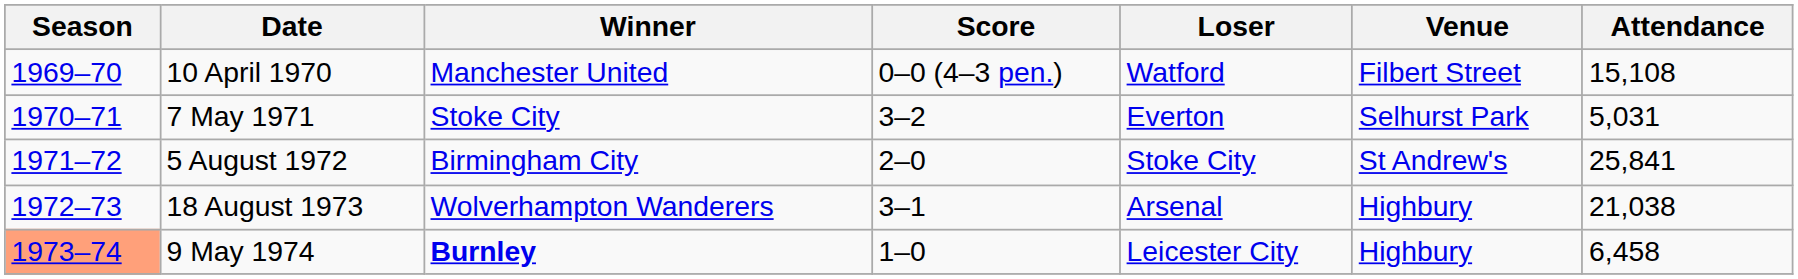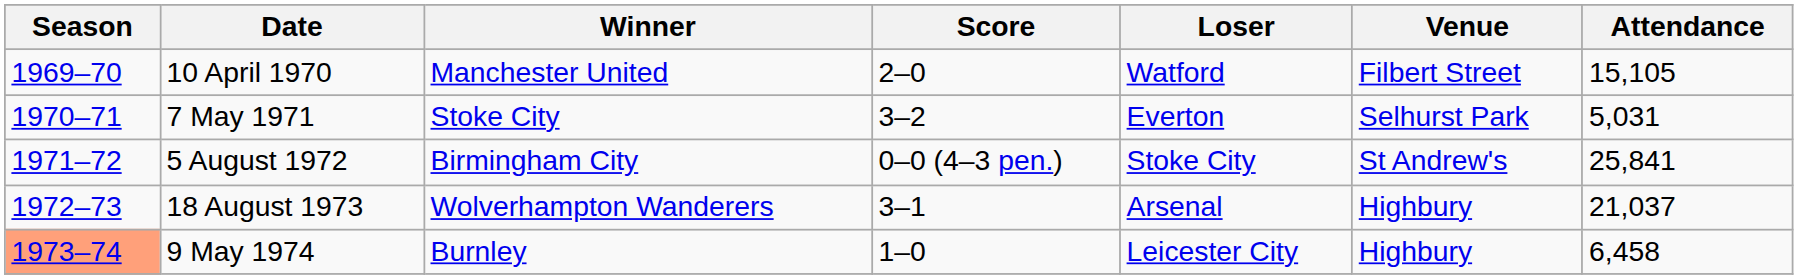10 April 1970 | Score: 0–0 (4–3 pen.) -> 2–0
10 April 1970 | Attendance: 15,108 -> 15,105
5 August 1972 | Score: 2–0 -> 0–0 (4–3 pen.)
18 August 1973 | Attendance: 21,038 -> 21,037
9 May 1974 | Winner: bold -> normal
